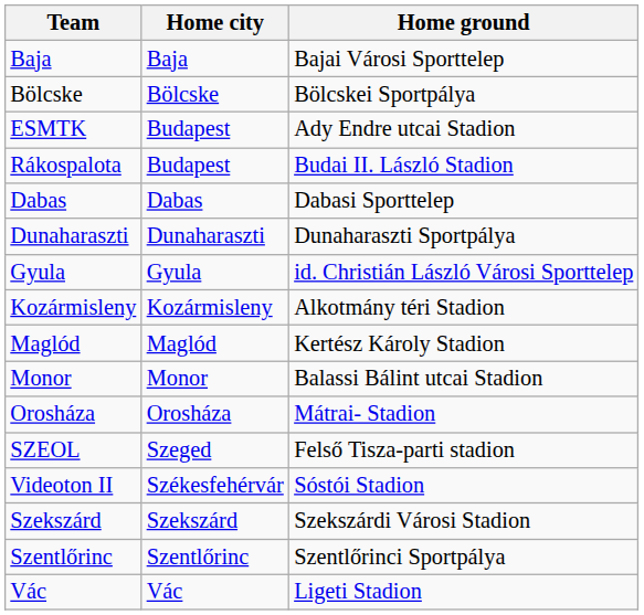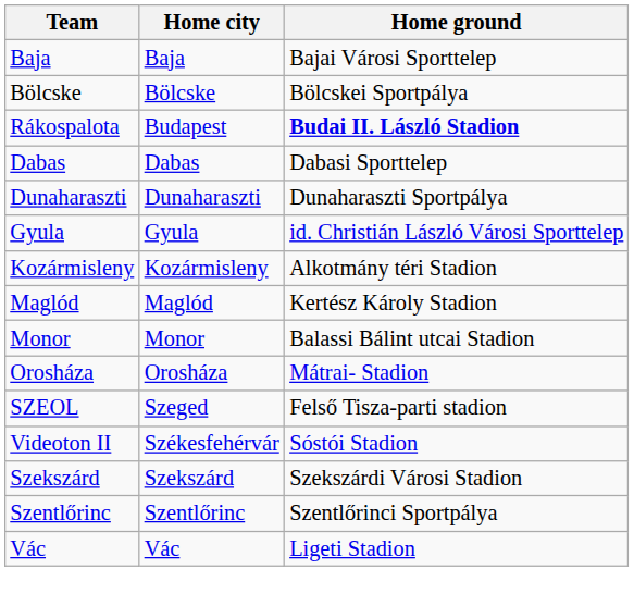- row: ESMTK | Budapest | Ady Endre utcai Stadion
Rákospalota | Home ground: normal -> bold
